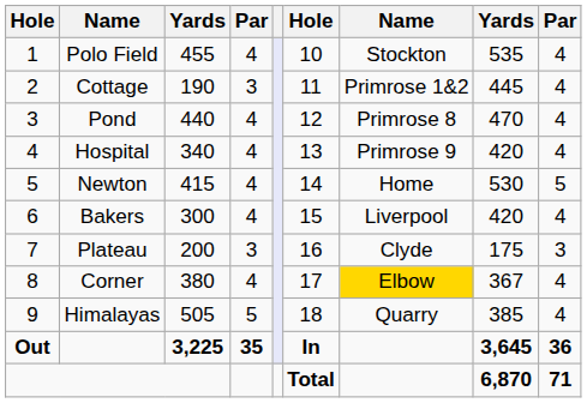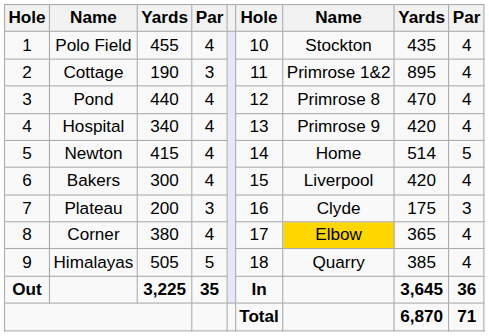Polo Field | column 8: 535 -> 435
Cottage | column 8: 445 -> 895
Newton | column 8: 530 -> 514
Corner | column 8: 367 -> 365
